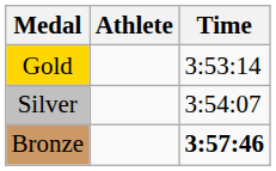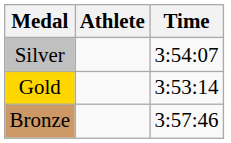rows swapped: Gold <-> Silver
Bronze | Time: bold -> normal
